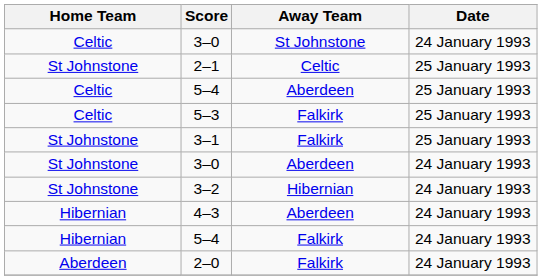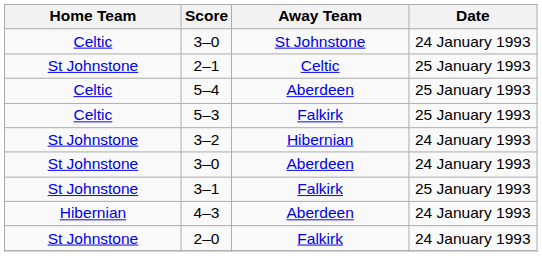rows swapped: 3–2 <-> 3–1
- row: Hibernian | 5–4 | Falkirk | 24 January 1993
2–0 | Home Team: Aberdeen -> St Johnstone
